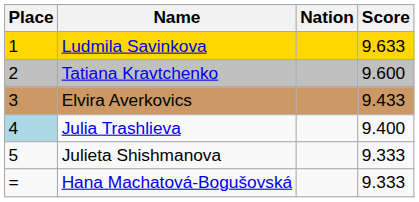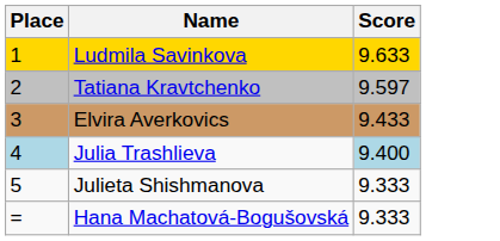- column: Nation
Tatiana Kravtchenko | Score: 9.600 -> 9.597
Julia Trashlieva | Score: no background -> lightblue background
